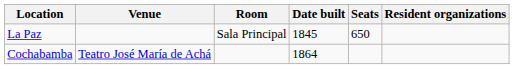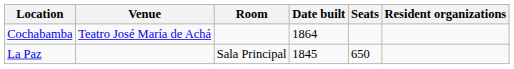rows swapped: La Paz <-> Cochabamba
